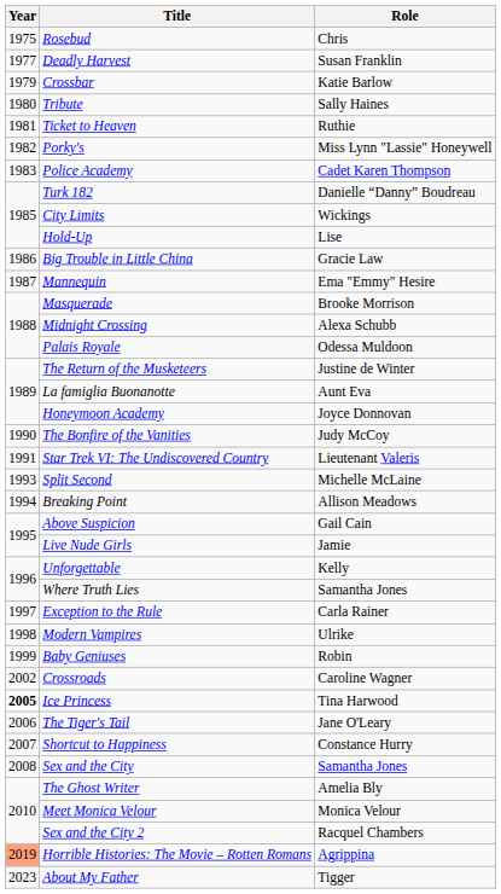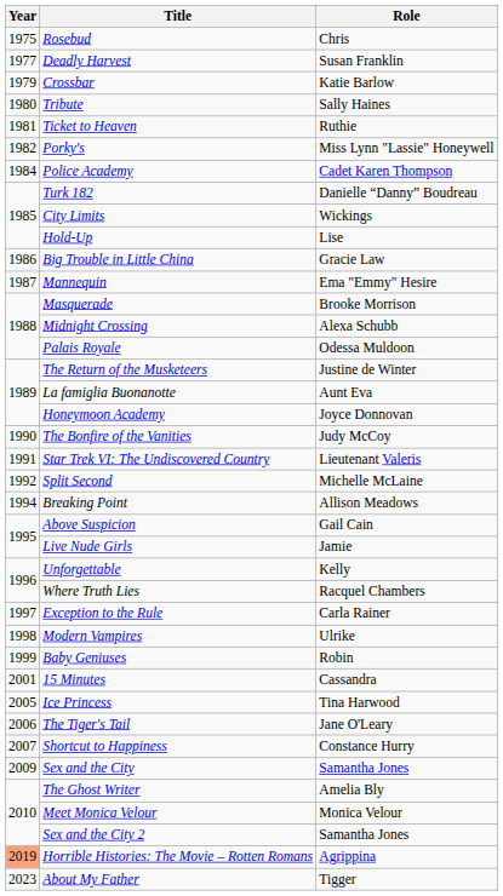Police Academy | Year: 1983 -> 1984
Split Second | Year: 1993 -> 1992
Where Truth Lies | Role: Samantha Jones -> Racquel Chambers
+ row: 2001 | 15 Minutes | Cassandra
- row: 2002 | Crossroads | Caroline Wagner
Ice Princess | Year: bold -> normal
Sex and the City | Year: 2008 -> 2009
Sex and the City 2 | Role: Racquel Chambers -> Samantha Jones
